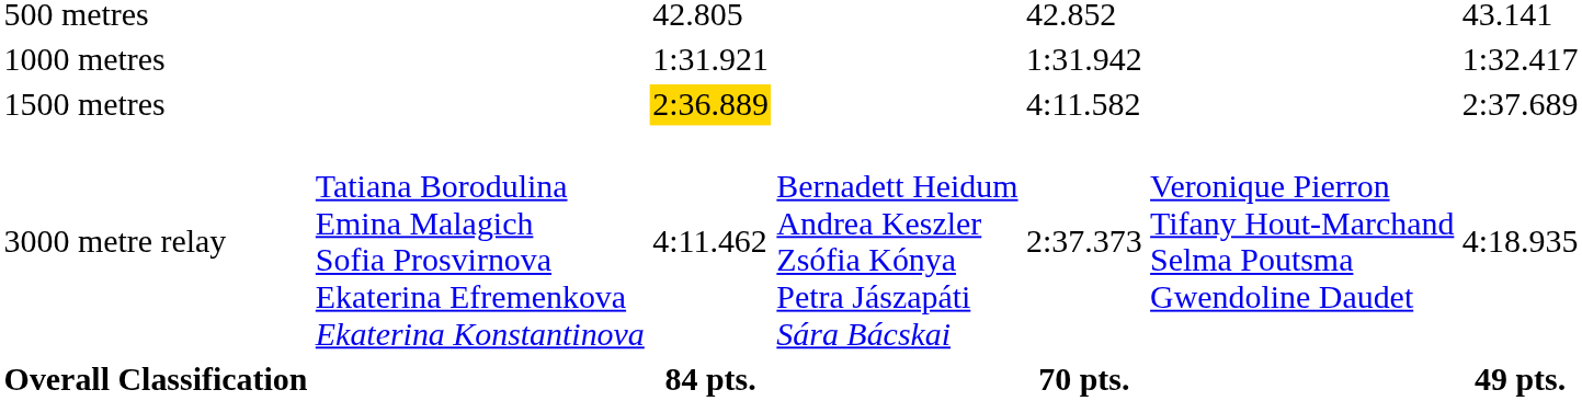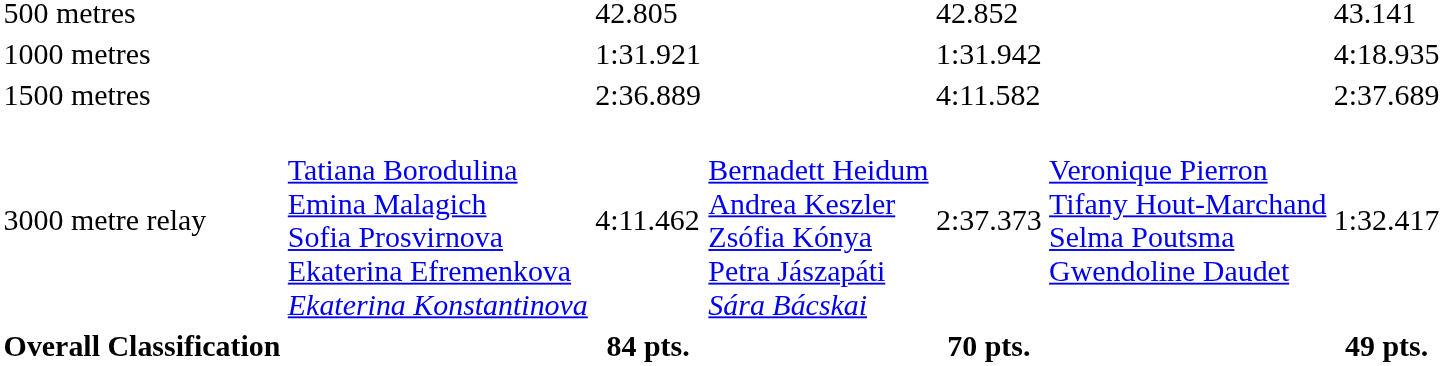1000 metres | column 7: 1:32.417 -> 4:18.935
1500 metres | column 3: gold background -> no background
3000 metre relay | column 7: 4:18.935 -> 1:32.417
